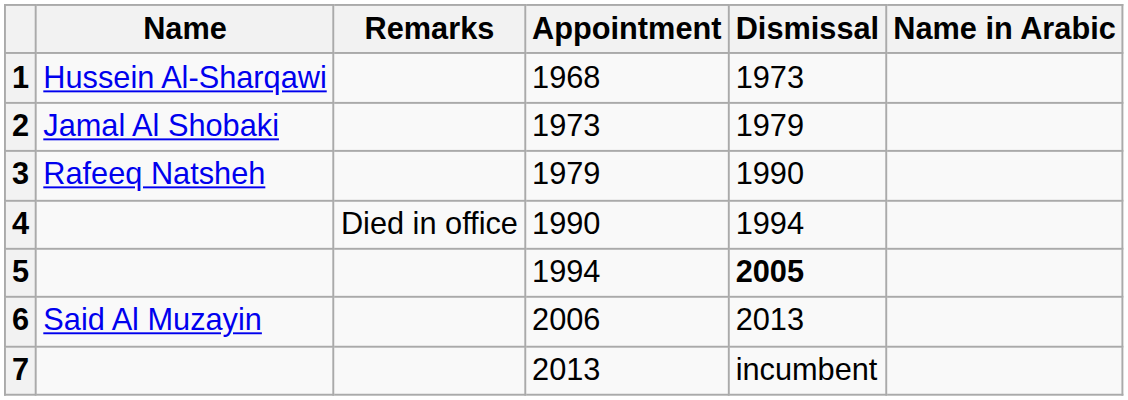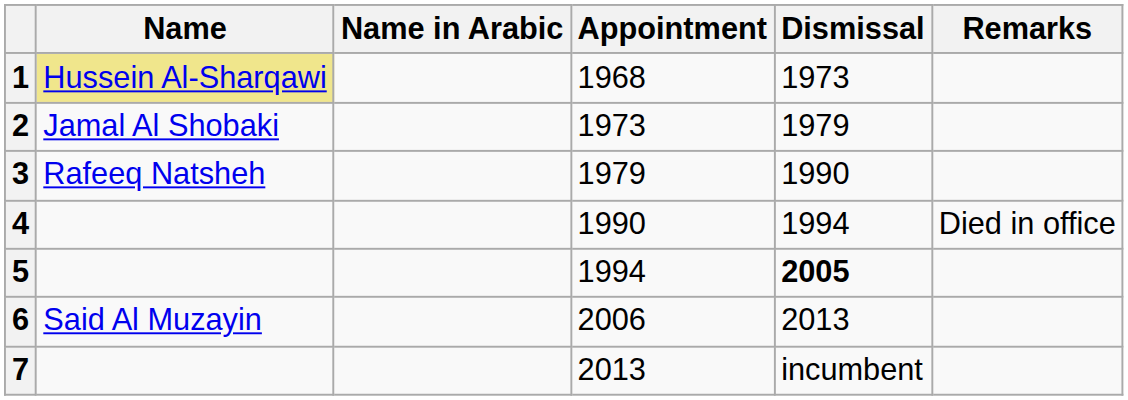columns swapped: Name in Arabic <-> Remarks
1 | Name: no background -> khaki background
